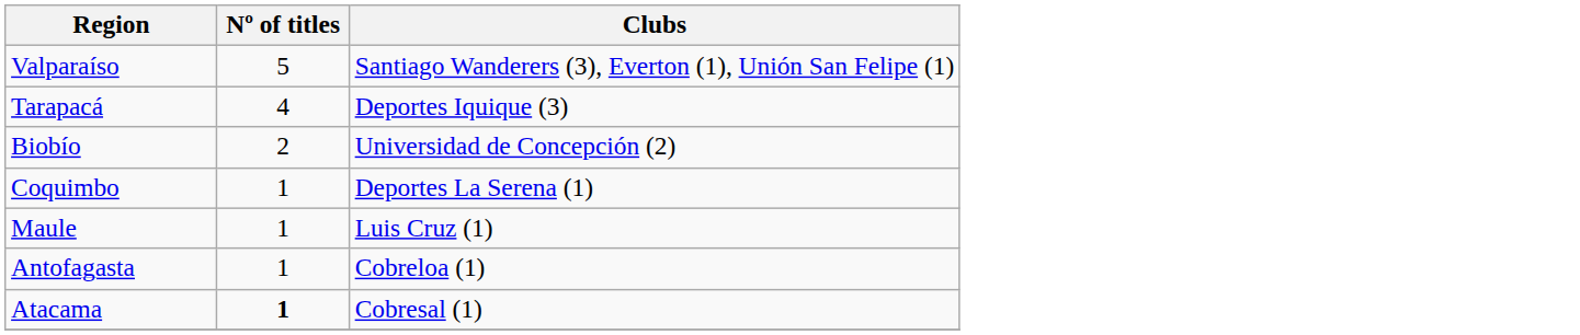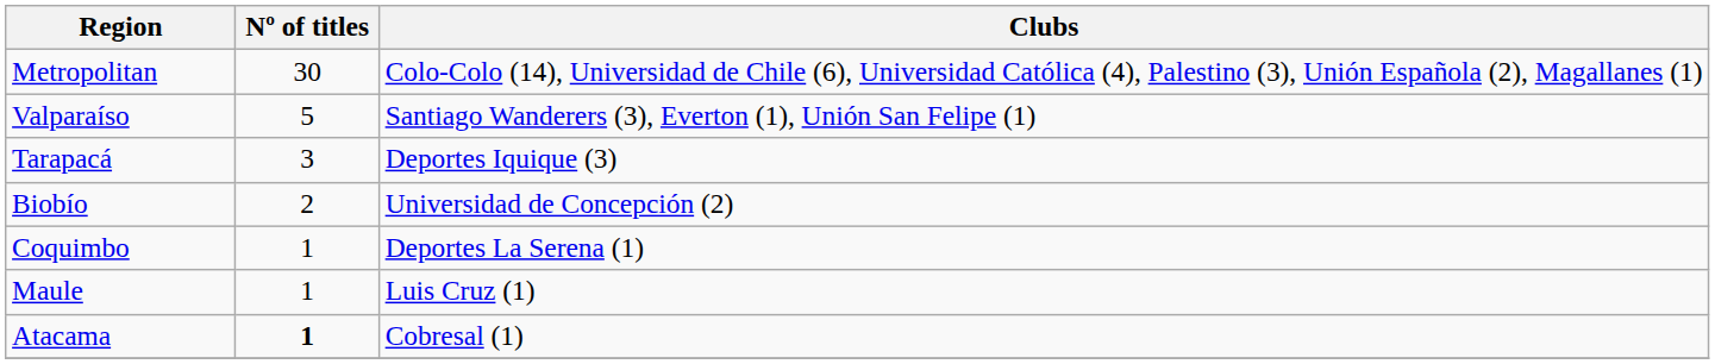+ row: Metropolitan | 30 | Colo-Colo (14), Universidad de Chile (6), Universidad Católica (4), Palestino (3), Unión Española (2), Magallanes (1)
Tarapacá | Nº of titles: 4 -> 3
- row: Antofagasta | 1 | Cobreloa (1)
